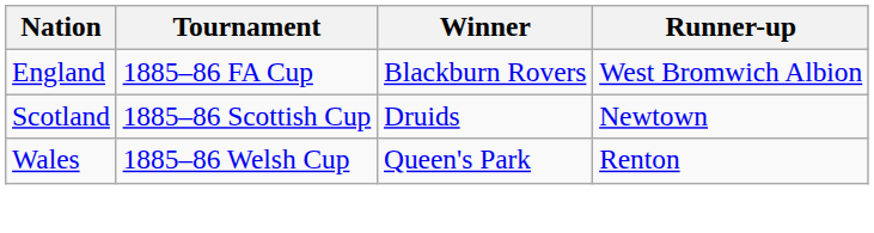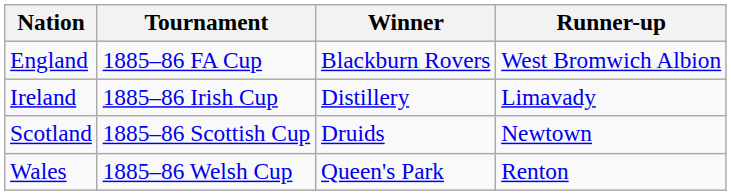+ row: Ireland | 1885–86 Irish Cup | Distillery | Limavady
